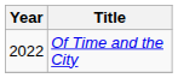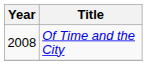Of Time and the City | Year: 2022 -> 2008
